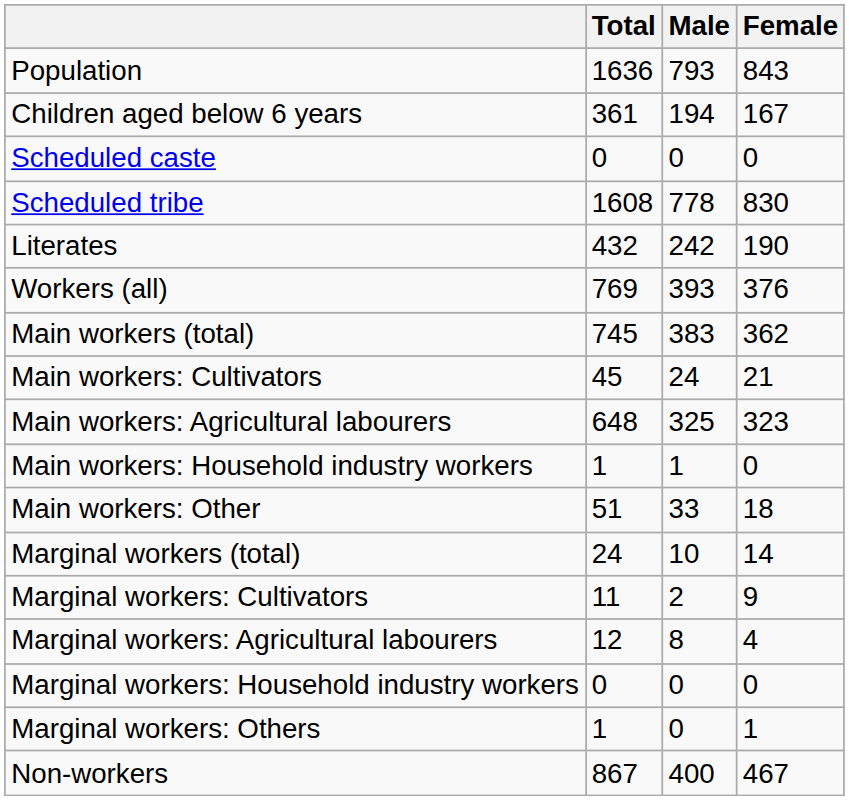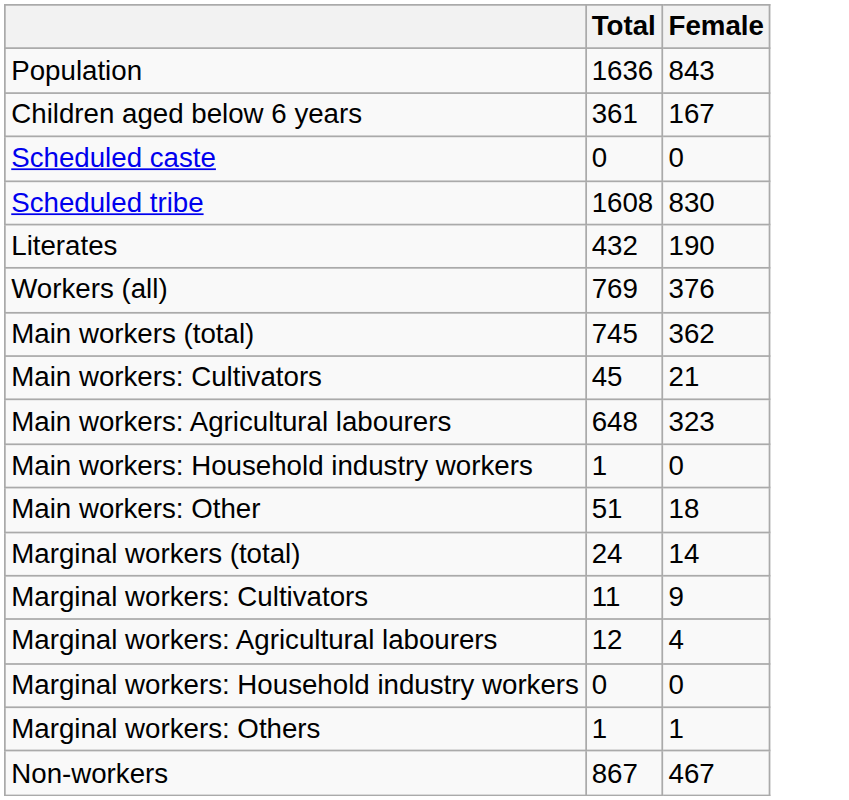- column: Male | 793 | 194 | 0 | 778 | 242 | 393 | 383 | 24 | 325 | 1 | 33 | 10 | 2 | 8 | 0 | 0 | 400
